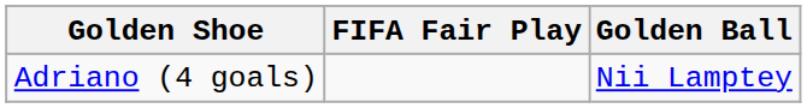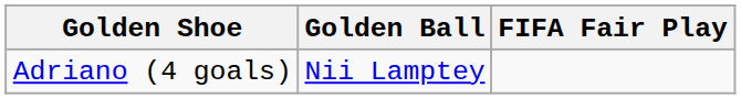columns swapped: Golden Ball <-> FIFA Fair Play
